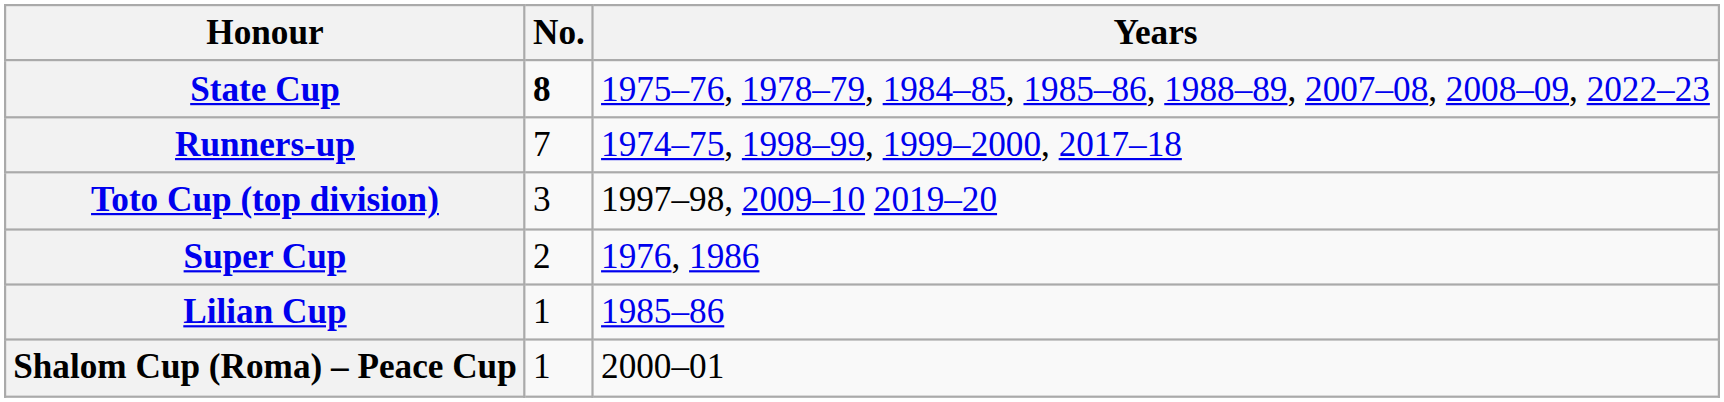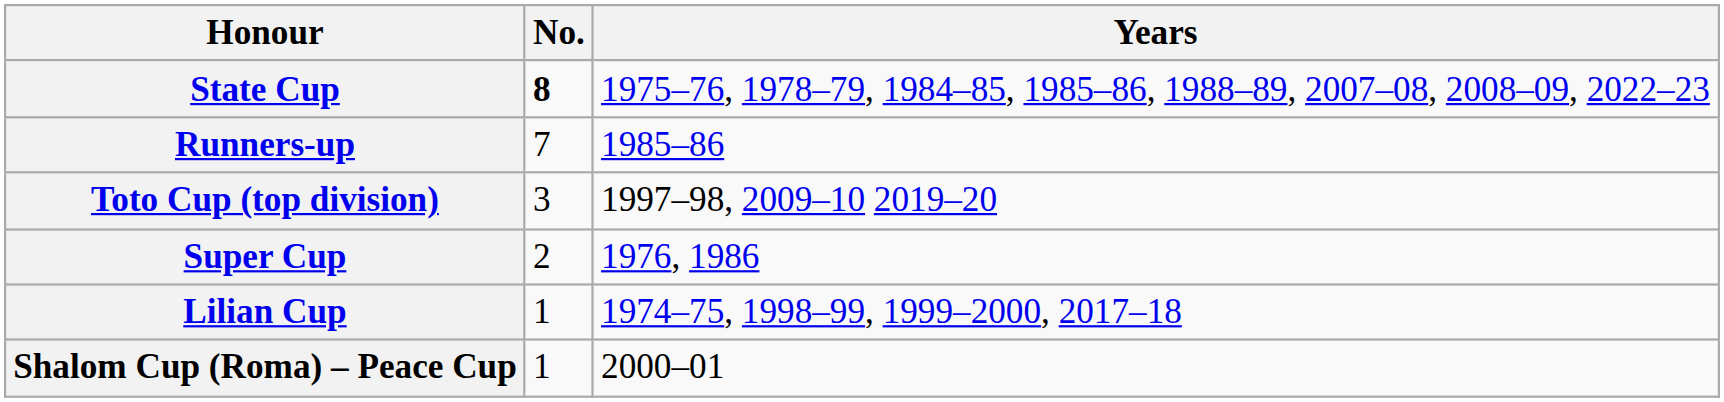Runners-up | Years: 1974–75, 1998–99, 1999–2000, 2017–18 -> 1985–86
Lilian Cup | Years: 1985–86 -> 1974–75, 1998–99, 1999–2000, 2017–18
